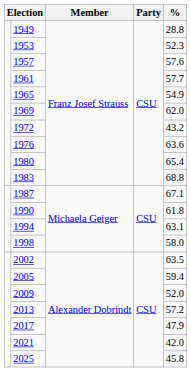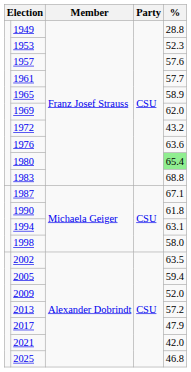1965 | %: 54.9 -> 58.9
1980 | %: no background -> lightgreen background
2025 | %: 45.8 -> 46.8
